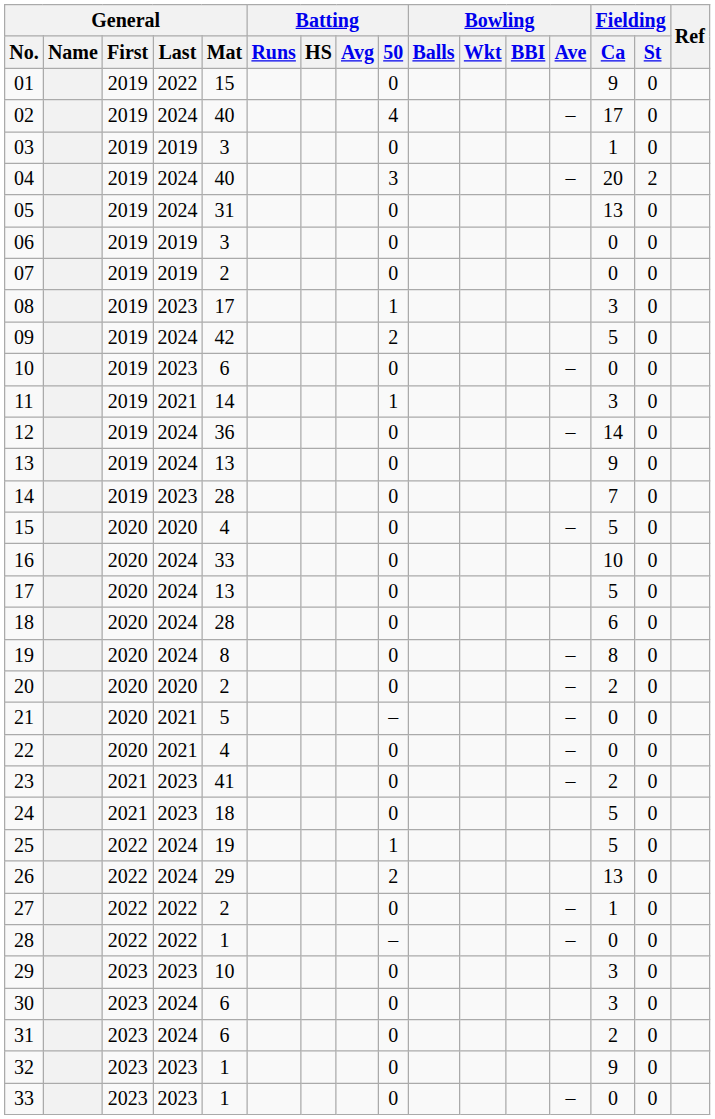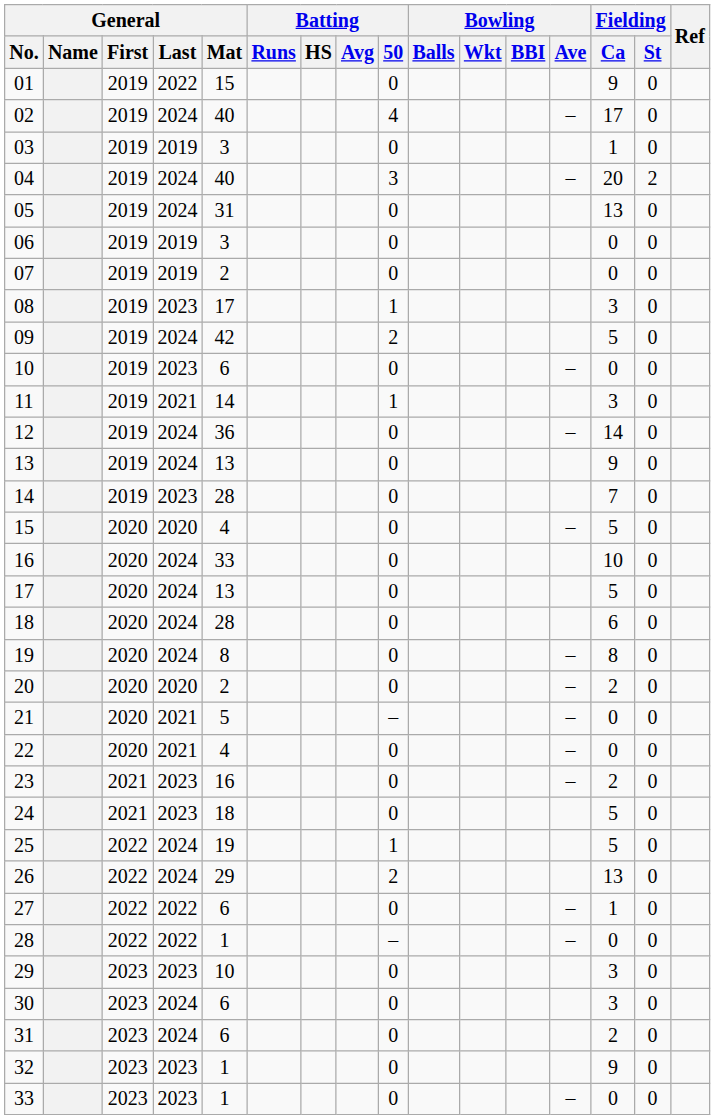23 | General / Mat: 41 -> 16
27 | General / Mat: 2 -> 6
